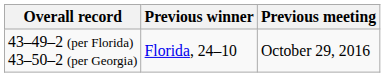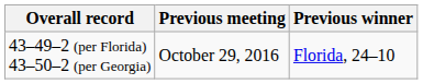columns swapped: Previous meeting <-> Previous winner
